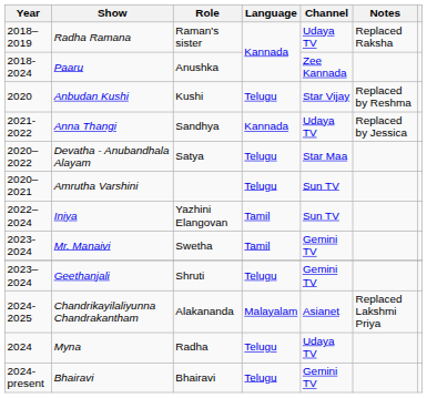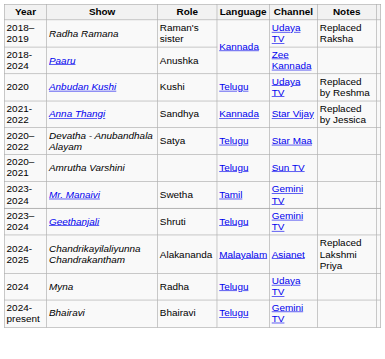Anbudan Kushi | Channel: Star Vijay -> Udaya TV
Anna Thangi | Channel: Udaya TV -> Star Vijay
- row: 2022–2024 | Iniya | Yazhini Elangovan | Tamil | Sun TV
